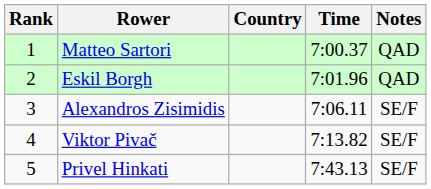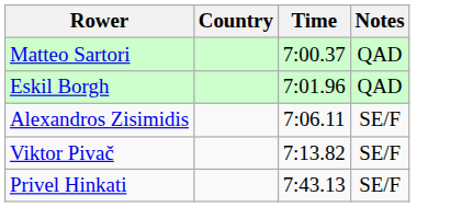- column: Rank | 1 | 2 | 3 | 4 | 5
